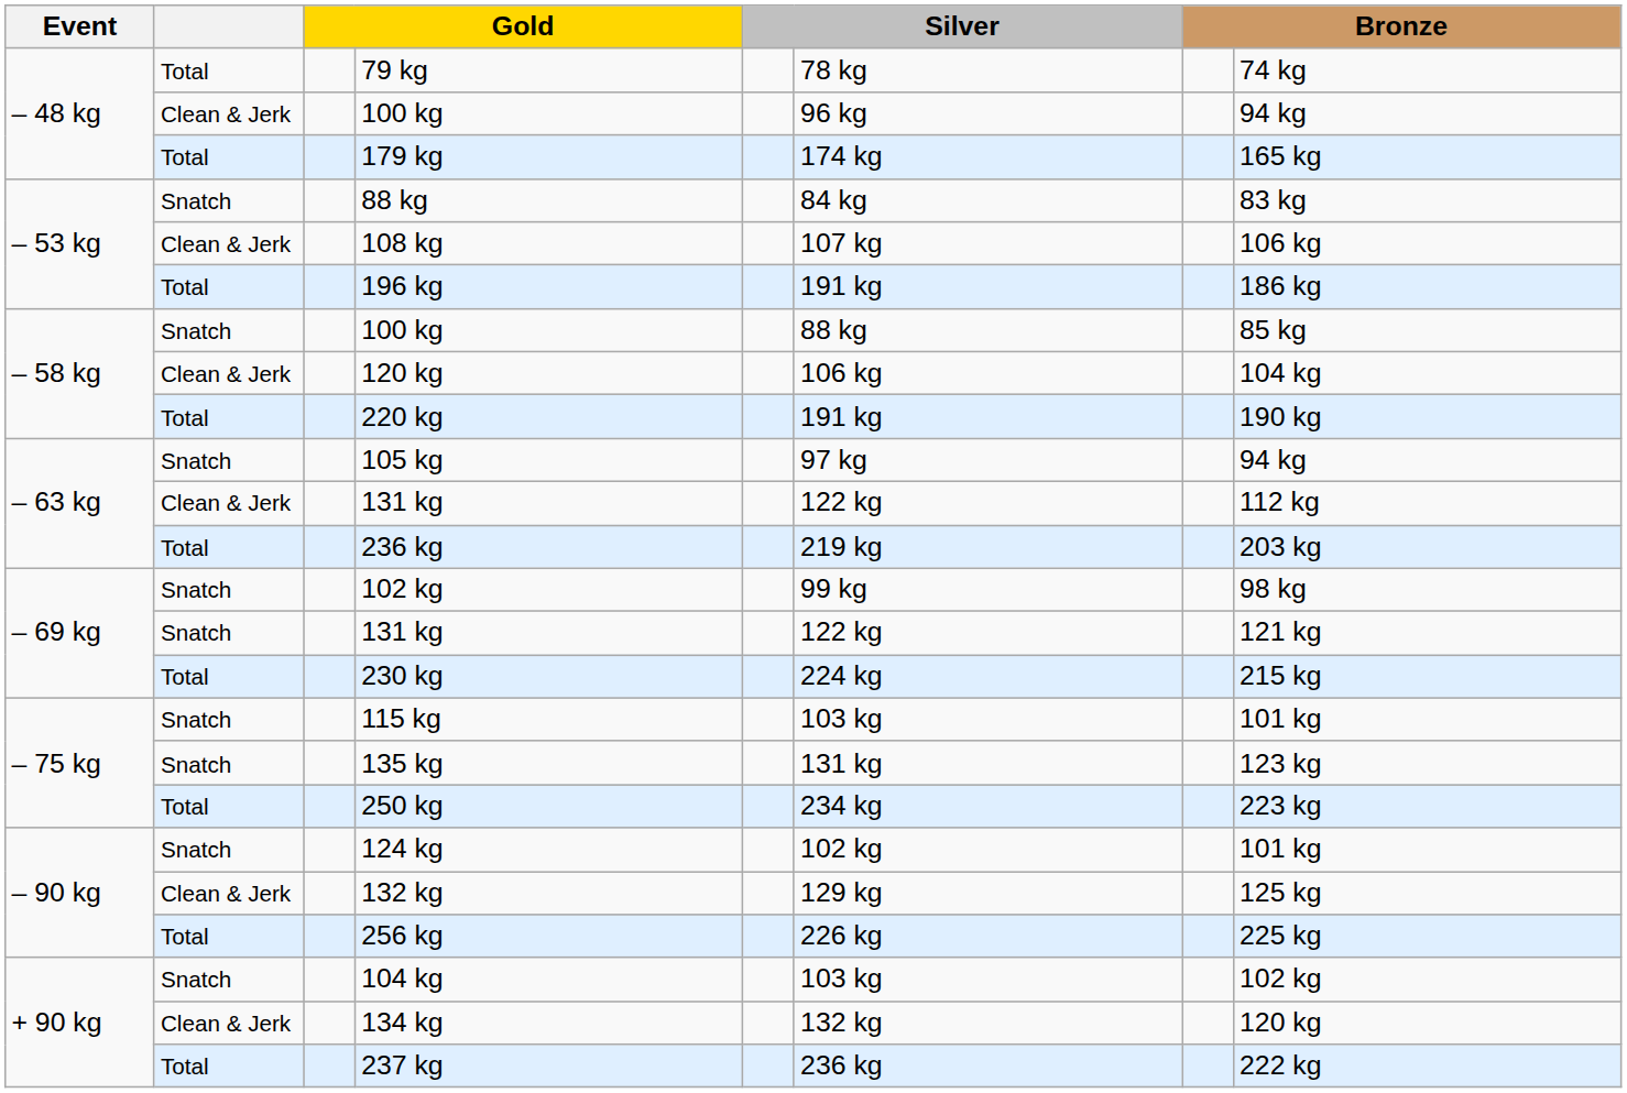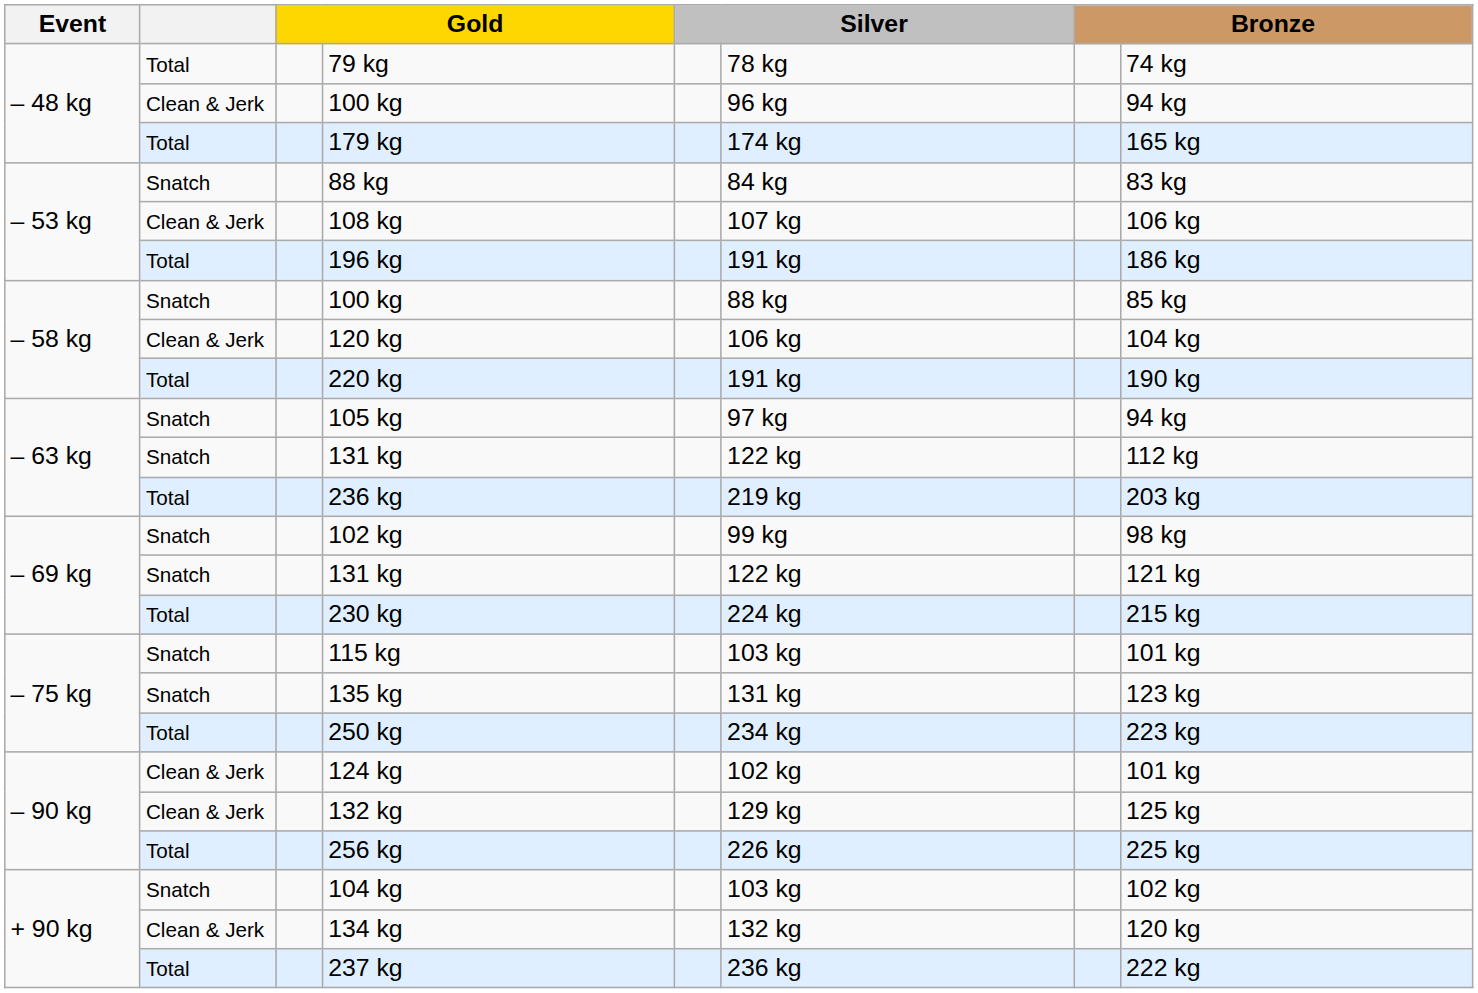– 63 kg / 131 kg | column 2: Clean & Jerk -> Snatch
124 kg | column 2: Snatch -> Clean & Jerk
